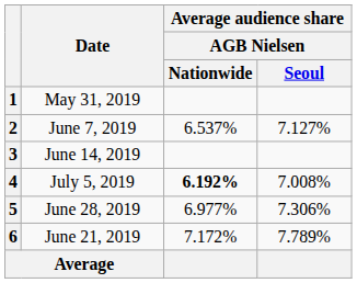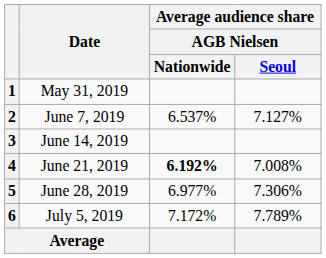4 | Date: July 5, 2019 -> June 21, 2019
6 | Date: June 21, 2019 -> July 5, 2019
